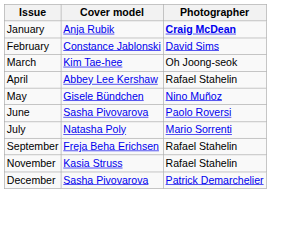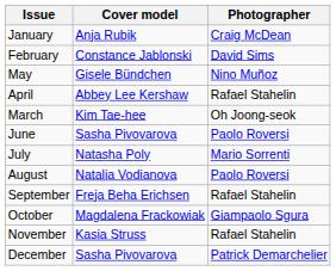January | Photographer: bold -> normal
rows swapped: March <-> May
+ row: August | Natalia Vodianova | Paolo Roversi
+ row: October | Magdalena Frackowiak | Giampaolo Sgura
